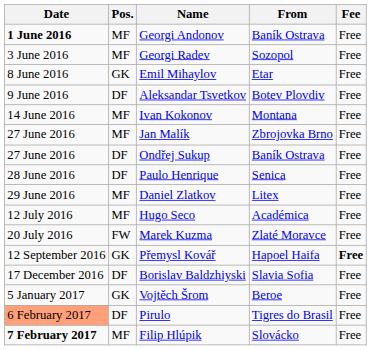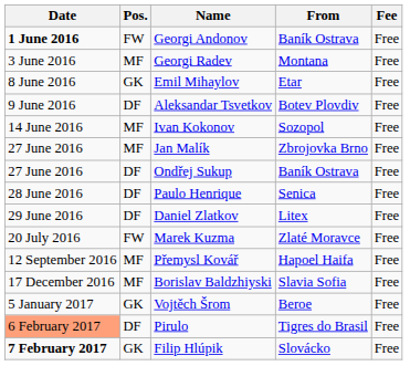Georgi Andonov | Pos.: MF -> FW
Georgi Radev | From: Sozopol -> Montana
Ivan Kokonov | From: Montana -> Sozopol
Daniel Zlatkov | Pos.: MF -> DF
- row: 12 July 2016 | MF | Hugo Seco | Académica | Free
Přemysl Kovář | Pos.: GK -> MF
Přemysl Kovář | Fee: bold -> normal
Borislav Baldzhiyski | Pos.: DF -> MF
Filip Hlúpik | Pos.: MF -> GK
